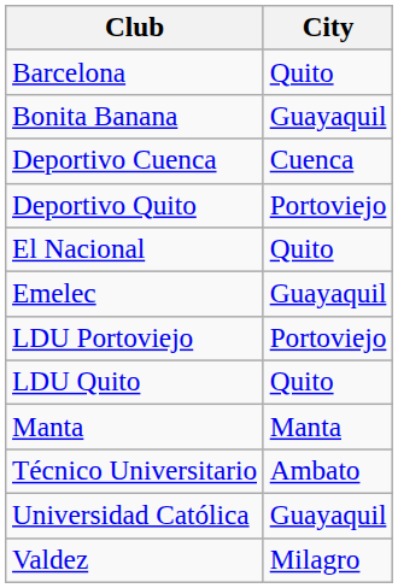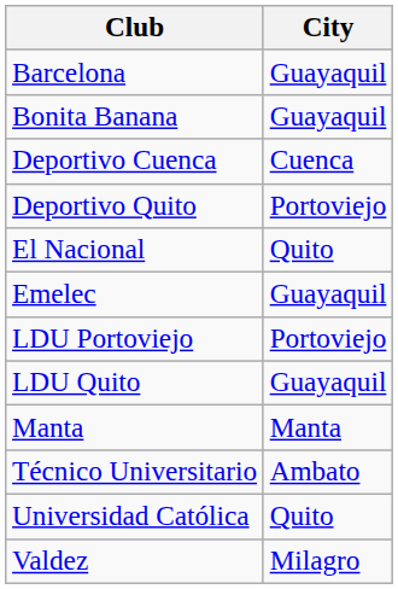Barcelona | City: Quito -> Guayaquil
LDU Quito | City: Quito -> Guayaquil
Universidad Católica | City: Guayaquil -> Quito
